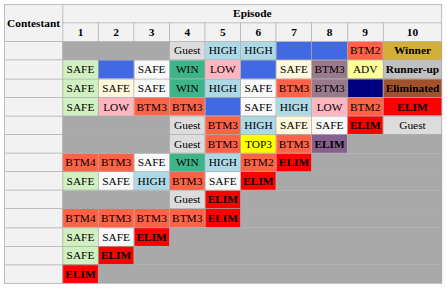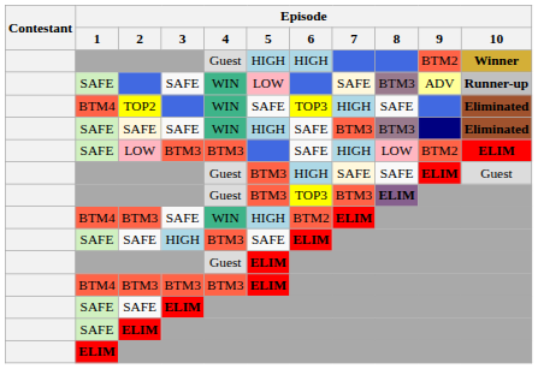+ row: BTM4 | TOP2 | WIN | SAFE | TOP3 | HIGH | SAFE | Eliminated
